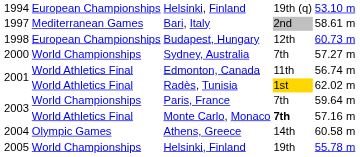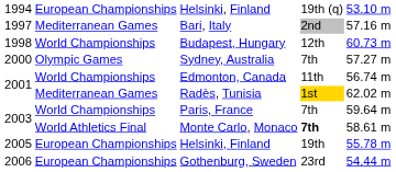Bari, Italy | column 5: 58.61 m -> 57.16 m
Budapest, Hungary | column 2: European Championships -> World Championships
Sydney, Australia | column 2: World Championships -> Olympic Games
Edmonton, Canada | column 2: World Athletics Final -> World Championships
Radès, Tunisia | column 2: World Athletics Final -> Mediterranean Games
Monte Carlo, Monaco | column 5: 57.16 m -> 58.61 m
- row: 2004 | Olympic Games | Athens, Greece | 14th | 60.58 m
2005 / Helsinki, Finland | column 2: World Championships -> European Championships
+ row: 2006 | European Championships | Gothenburg, Sweden | 23rd | 54.44 m
